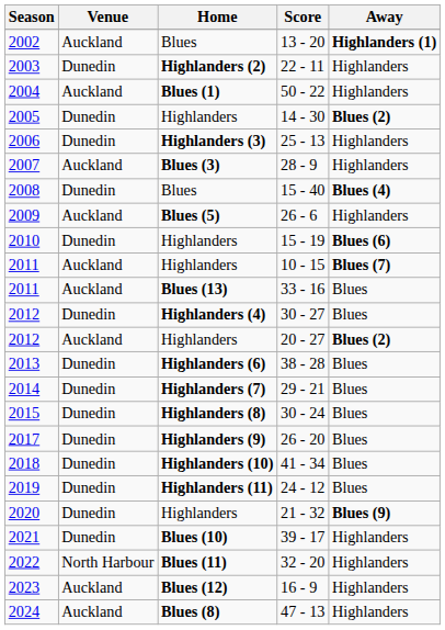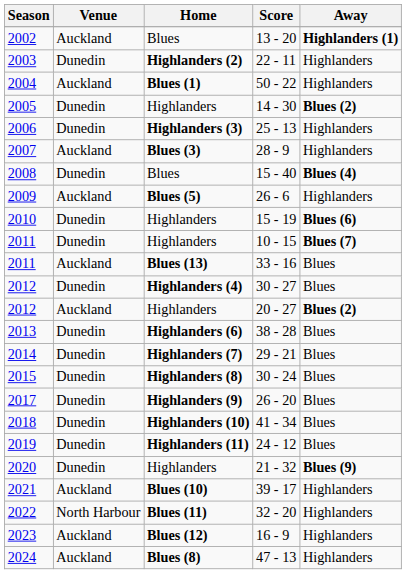10 - 15 | Venue: Auckland -> Dunedin
39 - 17 | Venue: Dunedin -> Auckland
